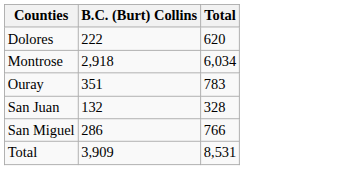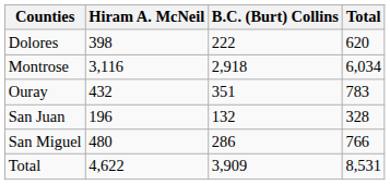+ column: Hiram A. McNeil | 398 | 3,116 | 432 | 196 | 480 | 4,622
